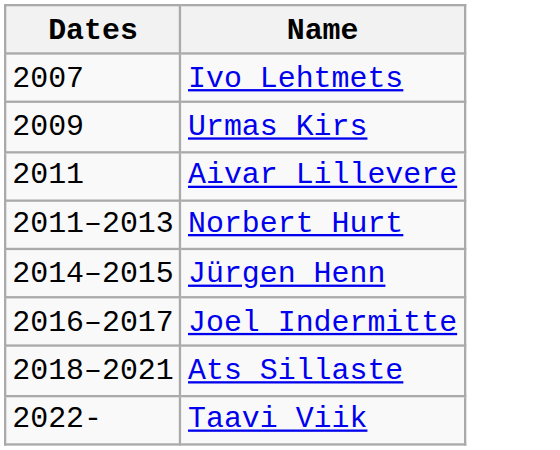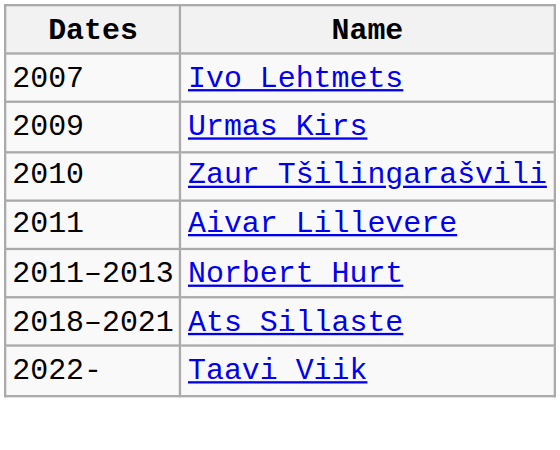+ row: 2010 | Zaur Tšilingarašvili
- row: 2014–2015 | Jürgen Henn
- row: 2016–2017 | Joel Indermitte
